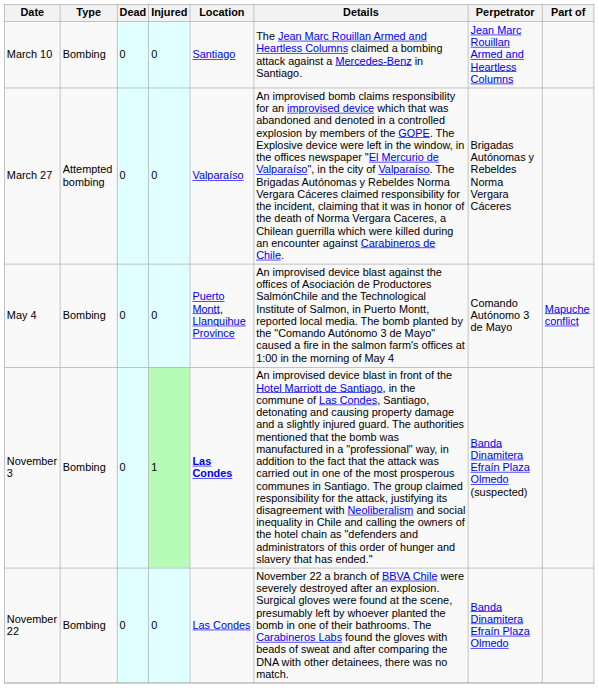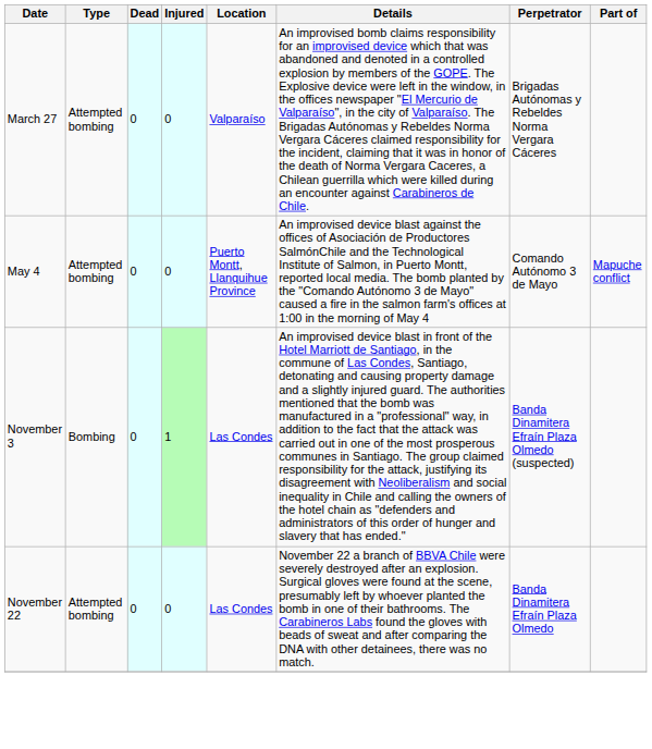- row: March 10 | Bombing | 0 | 0 | Santiago | The Jean Marc Rouillan Armed and Heartless Columns claimed a bombing attack against a Mercedes-Benz in Santiago. | Jean Marc Rouillan Armed and Heartless Columns
May 4 | Type: Bombing -> Attempted bombing
November 3 | Location: bold -> normal
November 22 | Type: Bombing -> Attempted bombing
